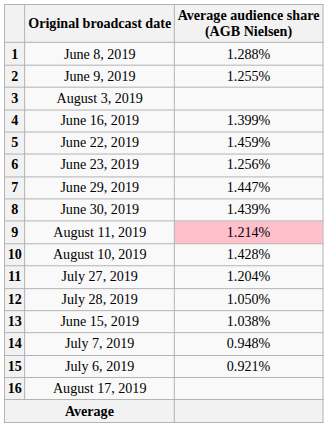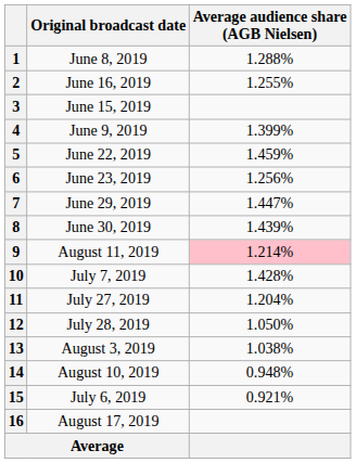2 | Original broadcast date: June 9, 2019 -> June 16, 2019
3 | Original broadcast date: August 3, 2019 -> June 15, 2019
4 | Original broadcast date: June 16, 2019 -> June 9, 2019
10 | Original broadcast date: August 10, 2019 -> July 7, 2019
13 | Original broadcast date: June 15, 2019 -> August 3, 2019
14 | Original broadcast date: July 7, 2019 -> August 10, 2019
